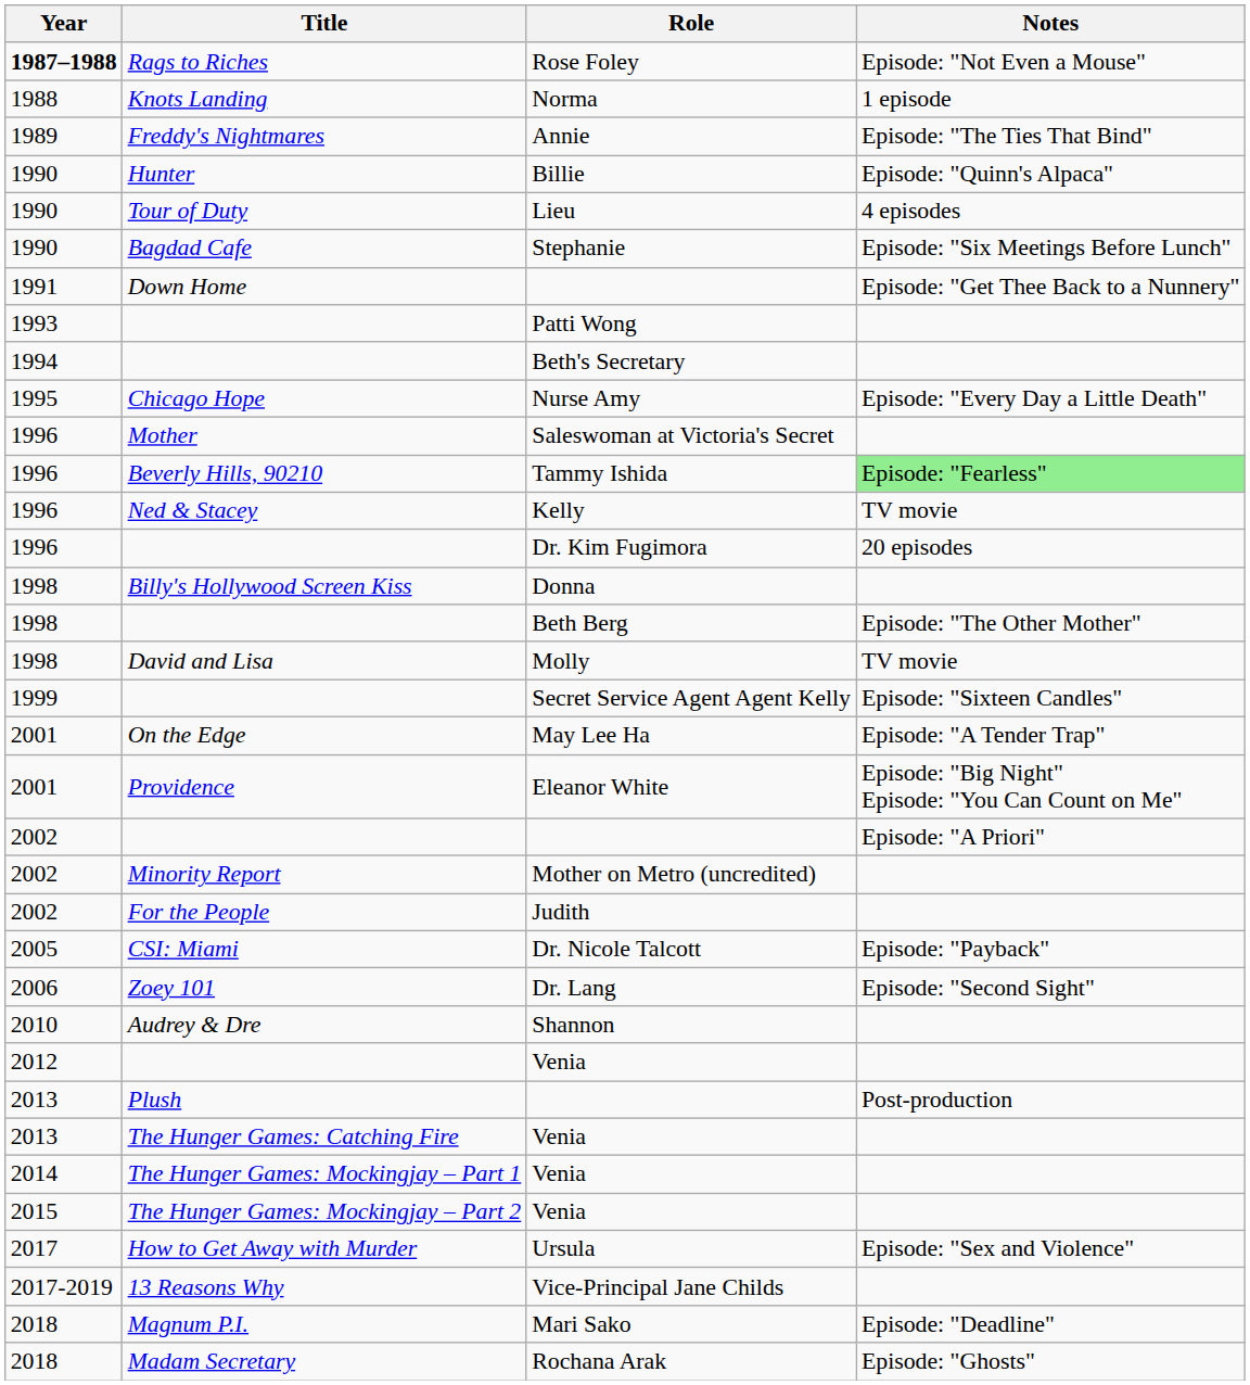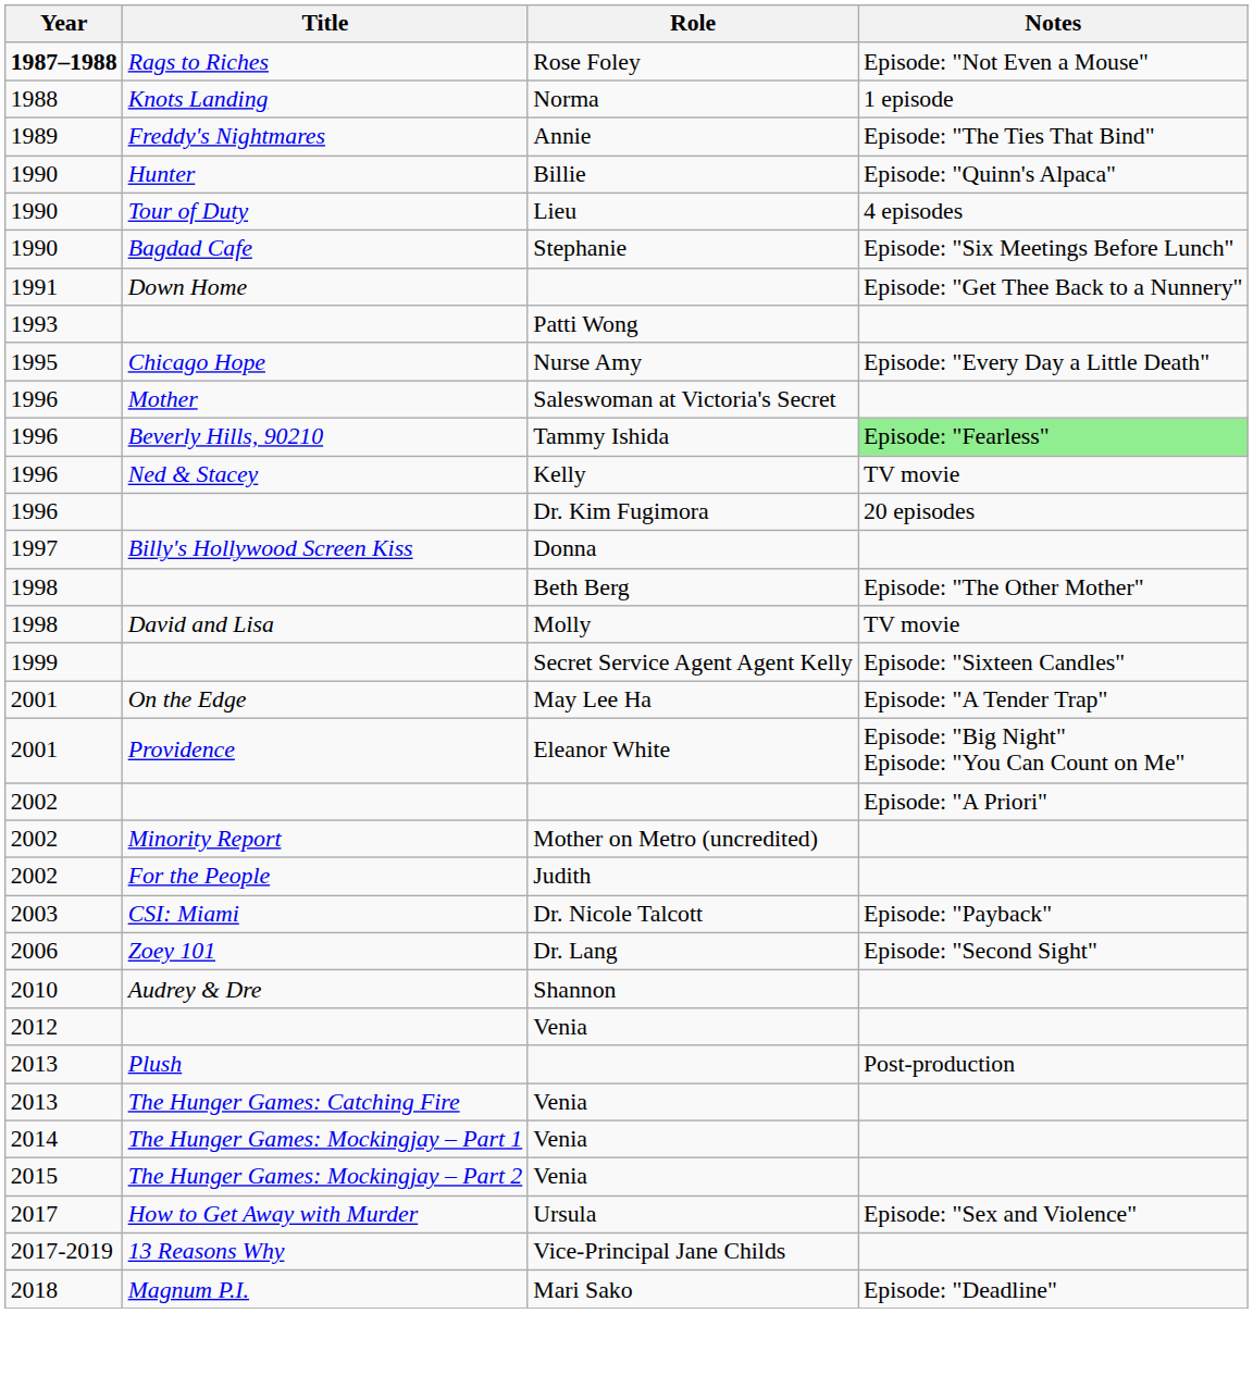- row: 1994 | Beth's Secretary
Donna | Year: 1998 -> 1997
Dr. Nicole Talcott | Year: 2005 -> 2003
- row: 2018 | Madam Secretary | Rochana Arak | Episode: "Ghosts"
